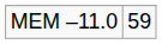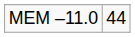MEM –11.0 | column 2: 59 -> 44
